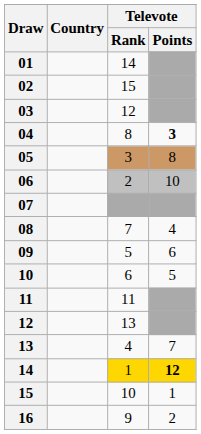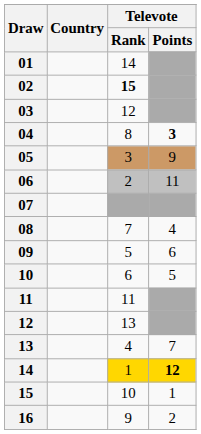02 | Televote / Rank: normal -> bold
05 | Televote / Points: 8 -> 9
06 | Televote / Points: 10 -> 11
